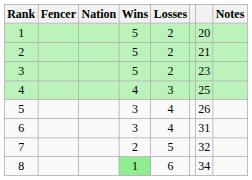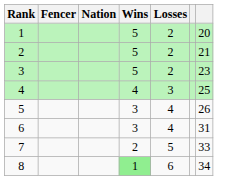- column: Notes
7 | column 7: 32 -> 33
